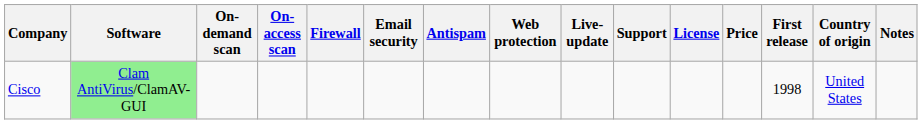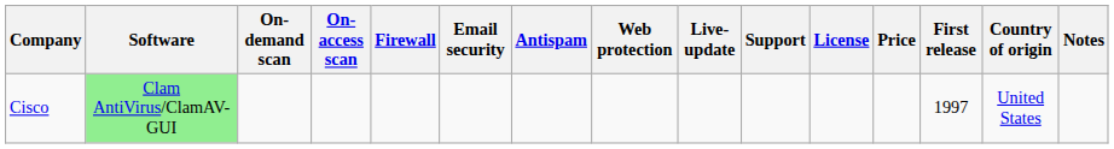Cisco | First release: 1998 -> 1997
